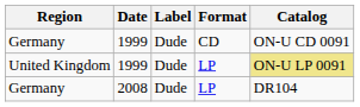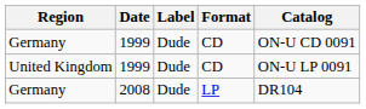United Kingdom | Format: LP -> CD
United Kingdom | Catalog: khaki background -> no background
